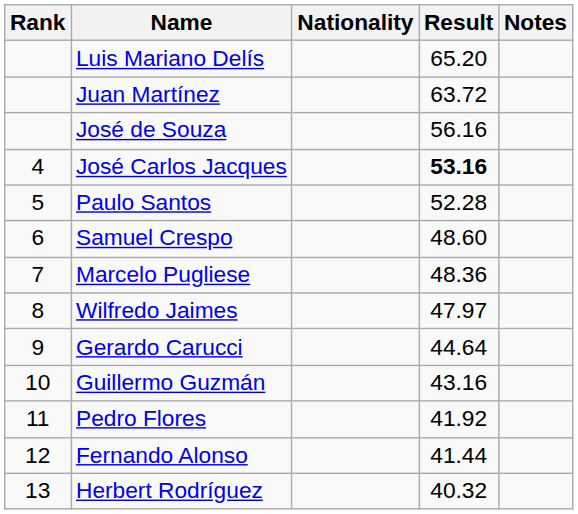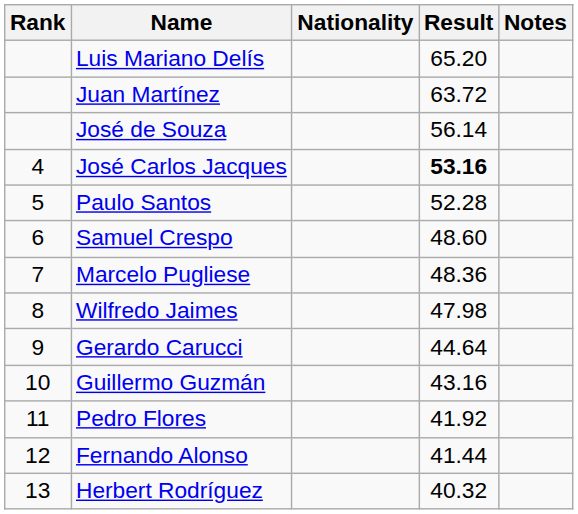José de Souza | Result: 56.16 -> 56.14
Wilfredo Jaimes | Result: 47.97 -> 47.98
